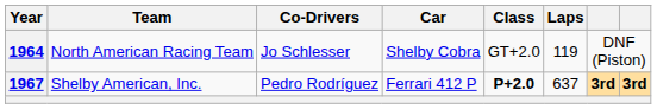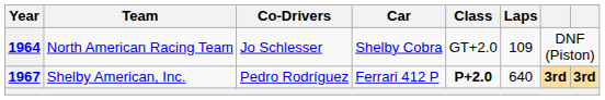1964 | Laps: 119 -> 109
1967 | Laps: 637 -> 640
